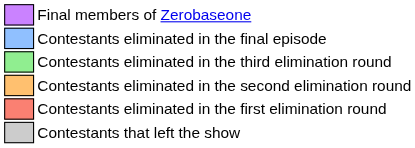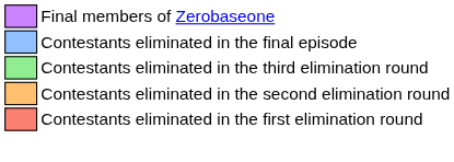- row: Contestants that left the show
